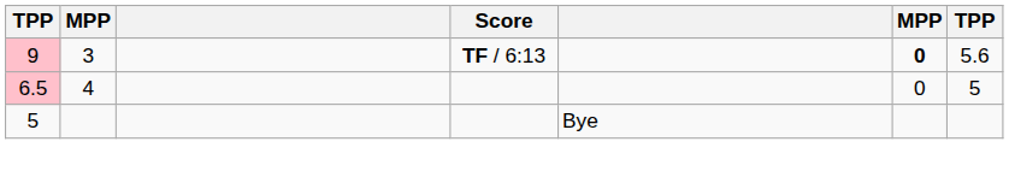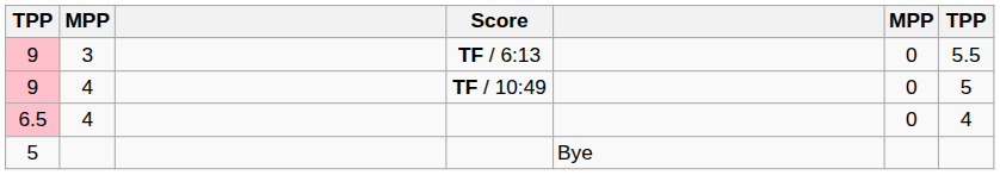9 / TF / 6:13 | column 6: bold -> normal
9 / TF / 6:13 | column 7: 5.6 -> 5.5
+ row: 9 | 4 | TF / 10:49 | 0 | 5
6.5 | column 7: 5 -> 4
